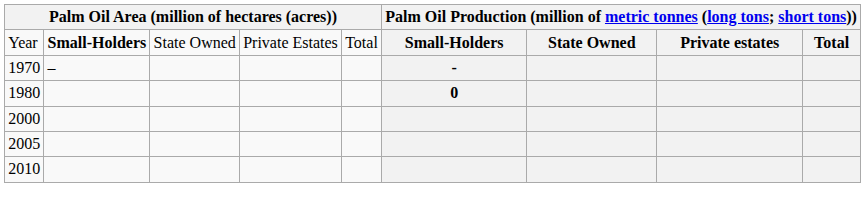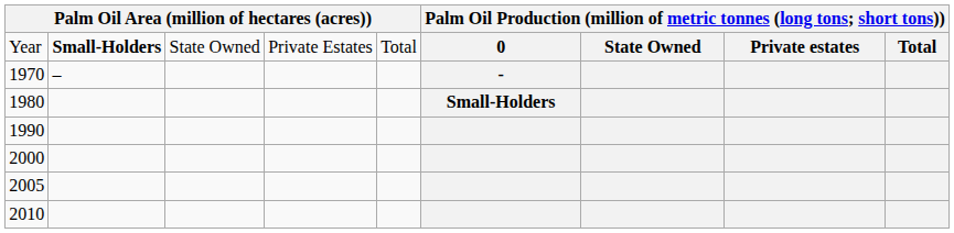Year | column 6: Small-Holders -> 0
1980 | column 6: 0 -> Small-Holders
+ row: 1990
